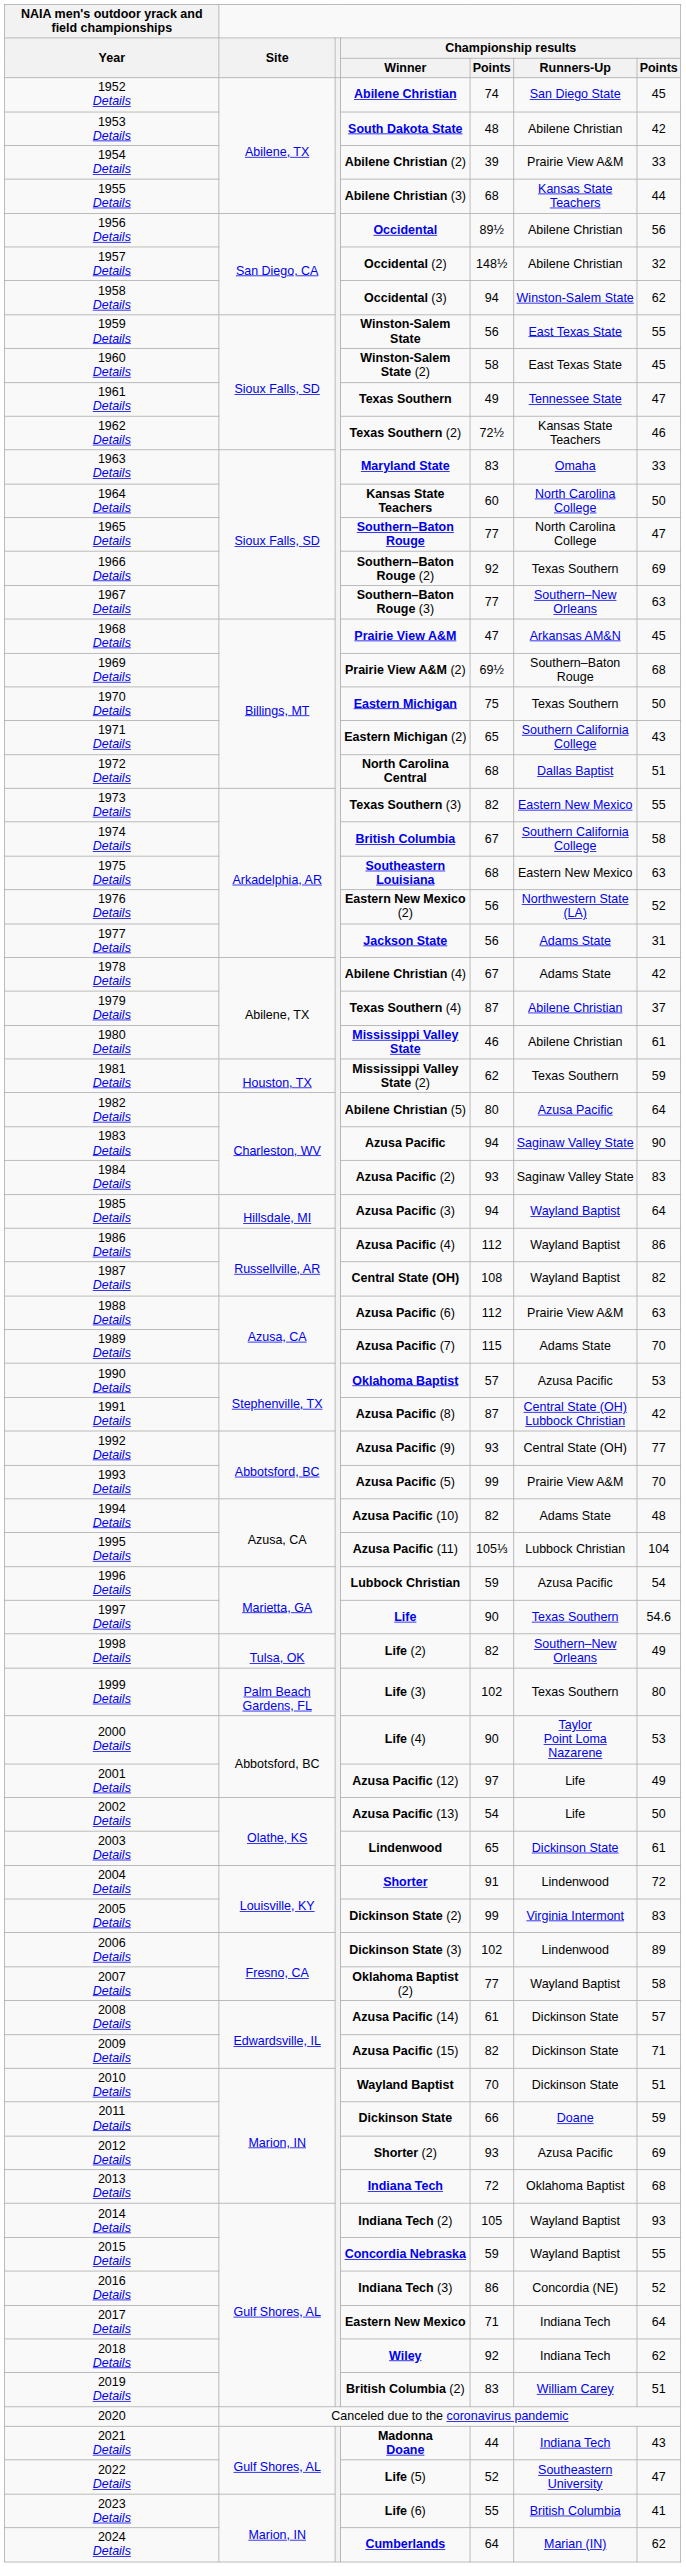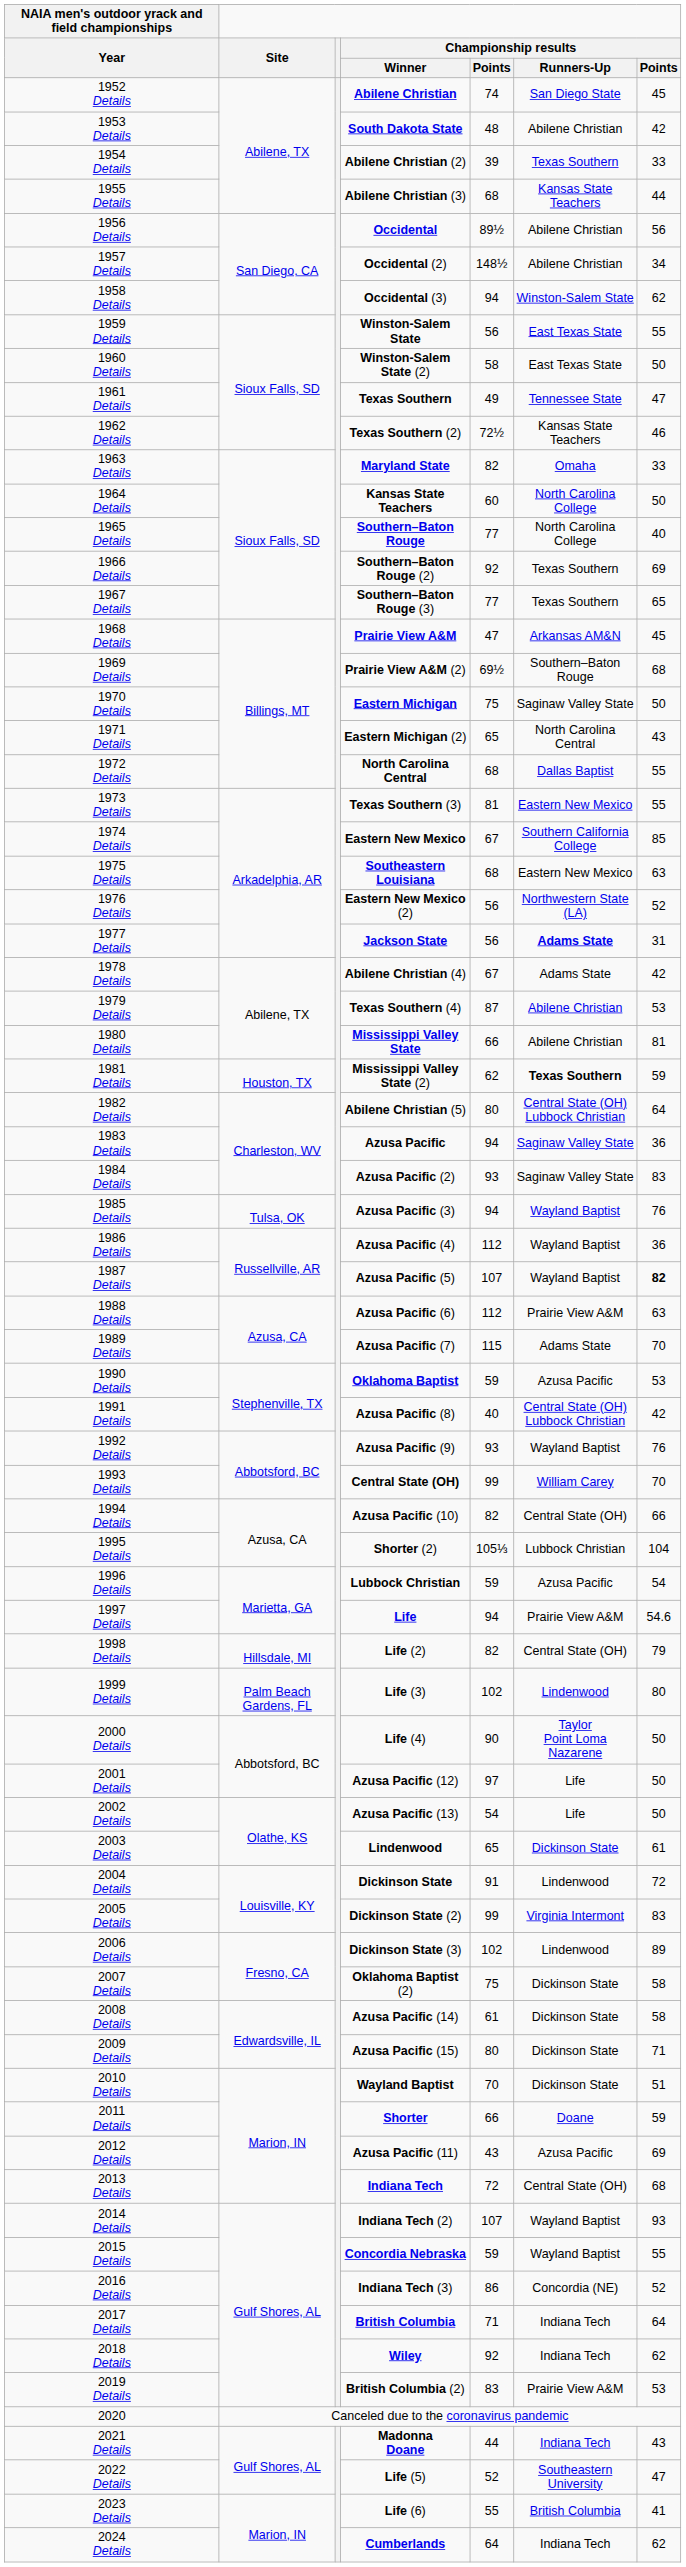1954 Details | Championship results / Runners-Up: Prairie View A&M -> Texas Southern
1957 Details | column 7: 32 -> 34
1960 Details | column 7: 45 -> 50
1963 Details | column 5: 83 -> 82
1965 Details | column 7: 47 -> 40
1967 Details | Championship results / Runners-Up: Southern–New Orleans -> Texas Southern
1967 Details | column 7: 63 -> 65
1970 Details | Championship results / Runners-Up: Texas Southern -> Saginaw Valley State
1971 Details | Championship results / Runners-Up: Southern California College -> North Carolina Central
1972 Details | column 7: 51 -> 55
1973 Details | column 5: 82 -> 81
1974 Details | Championship results / Winner: British Columbia -> Eastern New Mexico
1974 Details | column 7: 58 -> 85
1977 Details | Championship results / Runners-Up: normal -> bold
1979 Details | column 7: 37 -> 53
1980 Details | column 5: 46 -> 66
1980 Details | column 7: 61 -> 81
1981 Details | Championship results / Runners-Up: normal -> bold
1982 Details | Championship results / Runners-Up: Azusa Pacific -> Central State (OH) Lubbock Christian
1983 Details | column 7: 90 -> 36
1985 Details | Site: Hillsdale, MI -> Tulsa, OK
1985 Details | column 7: 64 -> 76
1986 Details | column 7: 86 -> 36
1987 Details | Championship results / Winner: Central State (OH) -> Azusa Pacific (5)
1987 Details | column 5: 108 -> 107
1987 Details | column 7: normal -> bold
1990 Details | column 5: 57 -> 59
1991 Details | column 5: 87 -> 40
1992 Details | Championship results / Runners-Up: Central State (OH) -> Wayland Baptist
1992 Details | column 7: 77 -> 76
1993 Details | Championship results / Winner: Azusa Pacific (5) -> Central State (OH)
1993 Details | Championship results / Runners-Up: Prairie View A&M -> William Carey
1994 Details | Championship results / Runners-Up: Adams State -> Central State (OH)
1994 Details | column 7: 48 -> 66
1995 Details | Championship results / Winner: Azusa Pacific (11) -> Shorter (2)
1997 Details | column 5: 90 -> 94
1997 Details | Championship results / Runners-Up: Texas Southern -> Prairie View A&M
1998 Details | Site: Tulsa, OK -> Hillsdale, MI
1998 Details | Championship results / Runners-Up: Southern–New Orleans -> Central State (OH)
1998 Details | column 7: 49 -> 79
1999 Details | Championship results / Runners-Up: Texas Southern -> Lindenwood
2000 Details | column 7: 53 -> 50
2001 Details | column 7: 49 -> 50
2004 Details | Championship results / Winner: Shorter -> Dickinson State
2007 Details | column 5: 77 -> 75
2007 Details | Championship results / Runners-Up: Wayland Baptist -> Dickinson State
2008 Details | column 7: 57 -> 58
2009 Details | column 5: 82 -> 80
2011 Details | Championship results / Winner: Dickinson State -> Shorter
2012 Details | Championship results / Winner: Shorter (2) -> Azusa Pacific (11)
2012 Details | column 5: 93 -> 43
2013 Details | Championship results / Runners-Up: Oklahoma Baptist -> Central State (OH)
2014 Details | column 5: 105 -> 107
2017 Details | Championship results / Winner: Eastern New Mexico -> British Columbia
2019 Details | Championship results / Runners-Up: William Carey -> Prairie View A&M
2019 Details | column 7: 51 -> 53
2024 Details | Championship results / Runners-Up: Marian (IN) -> Indiana Tech
